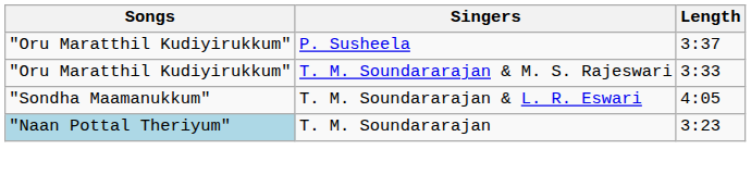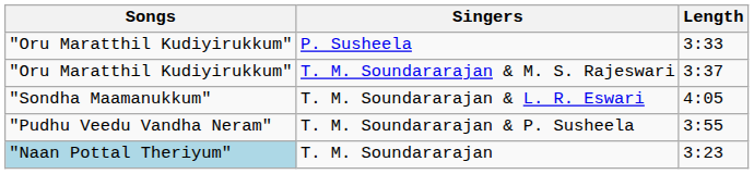P. Susheela | Length: 3:37 -> 3:33
T. M. Soundararajan & M. S. Rajeswari | Length: 3:33 -> 3:37
+ row: "Pudhu Veedu Vandha Neram" | T. M. Soundararajan & P. Susheela | 3:55
